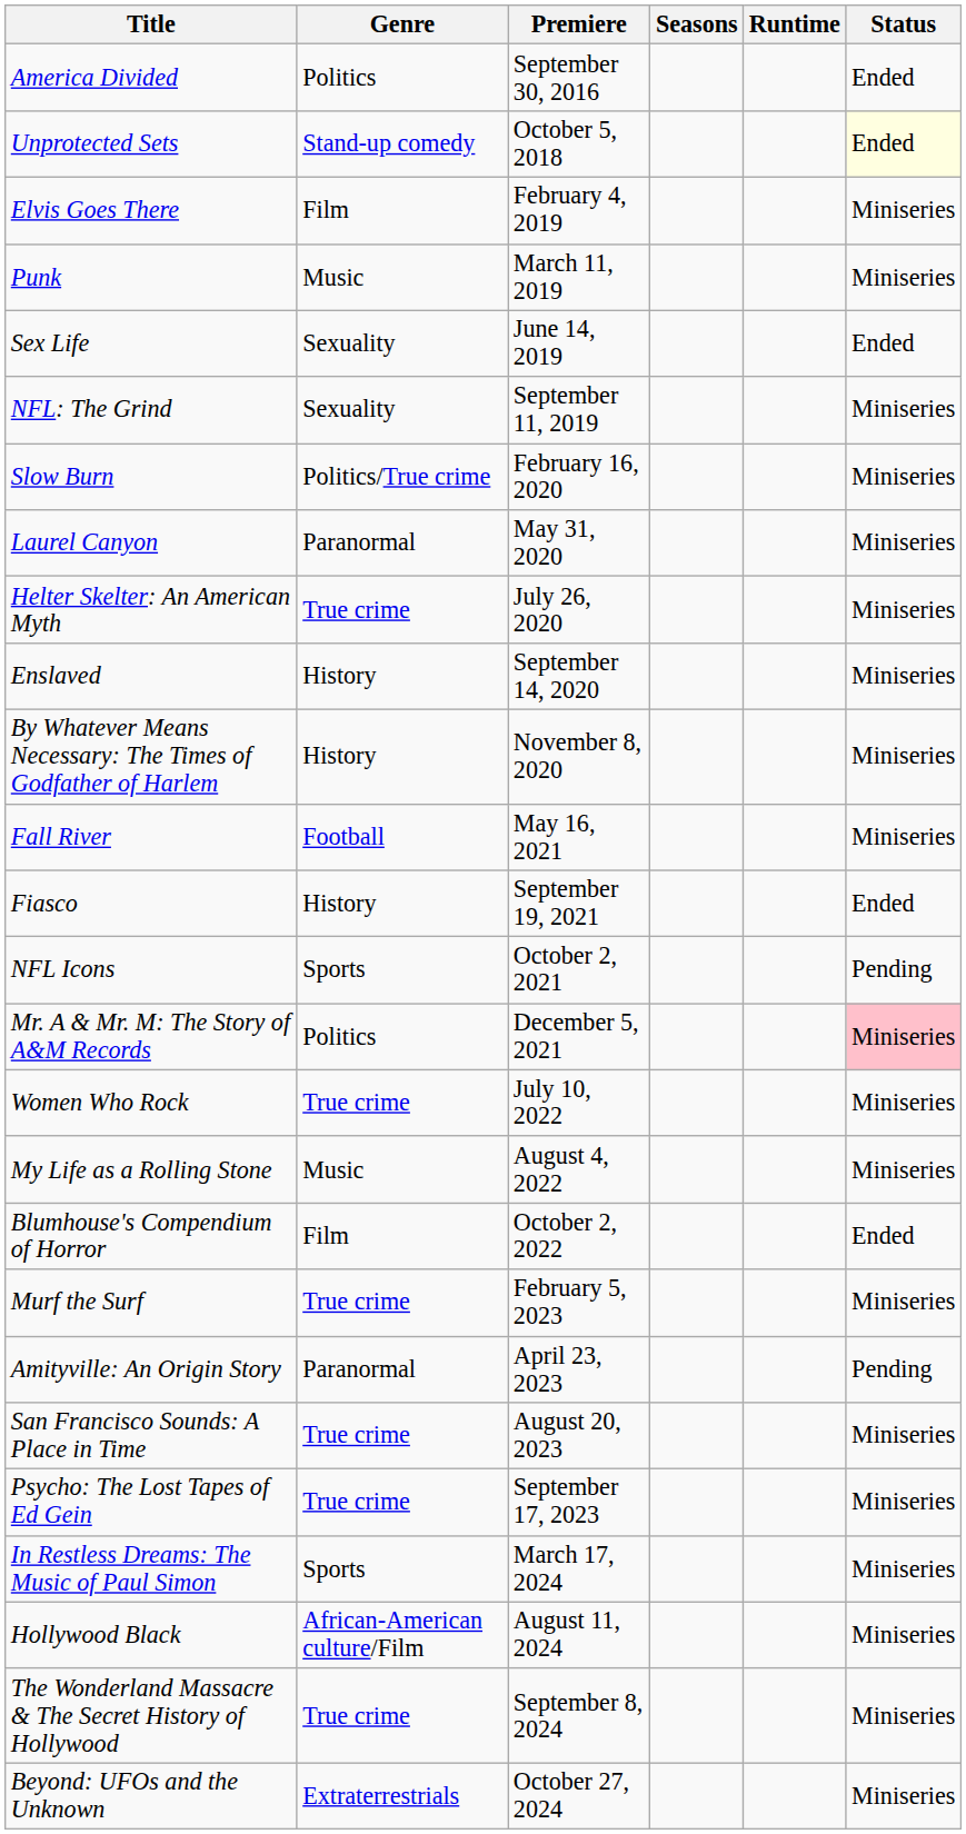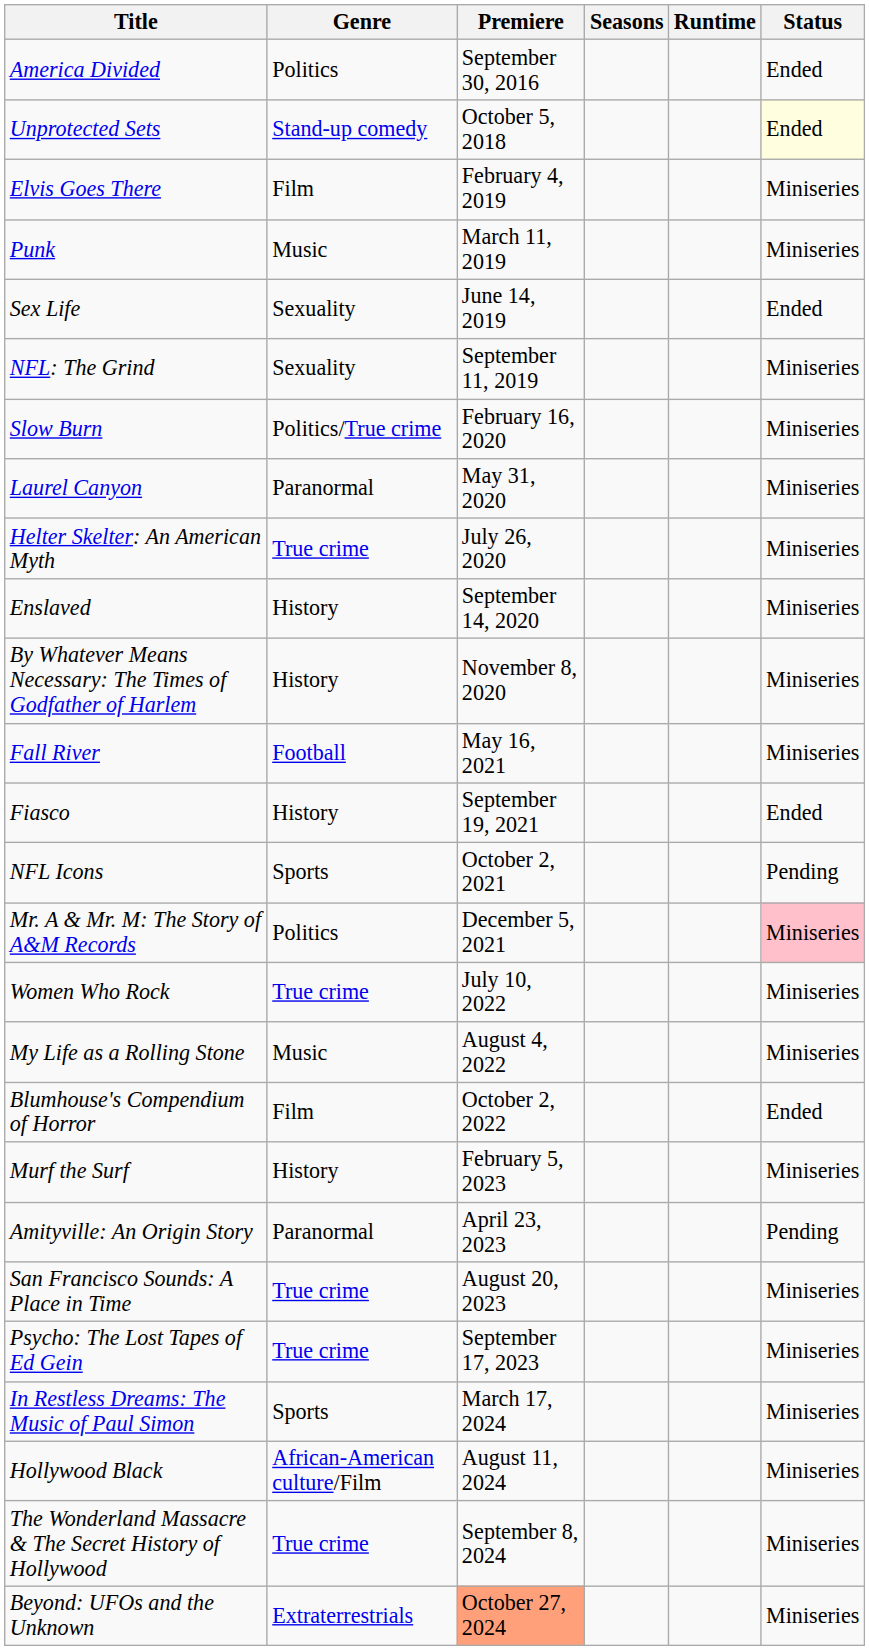Murf the Surf | Genre: True crime -> History
Beyond: UFOs and the Unknown | Premiere: no background -> lightsalmon background
